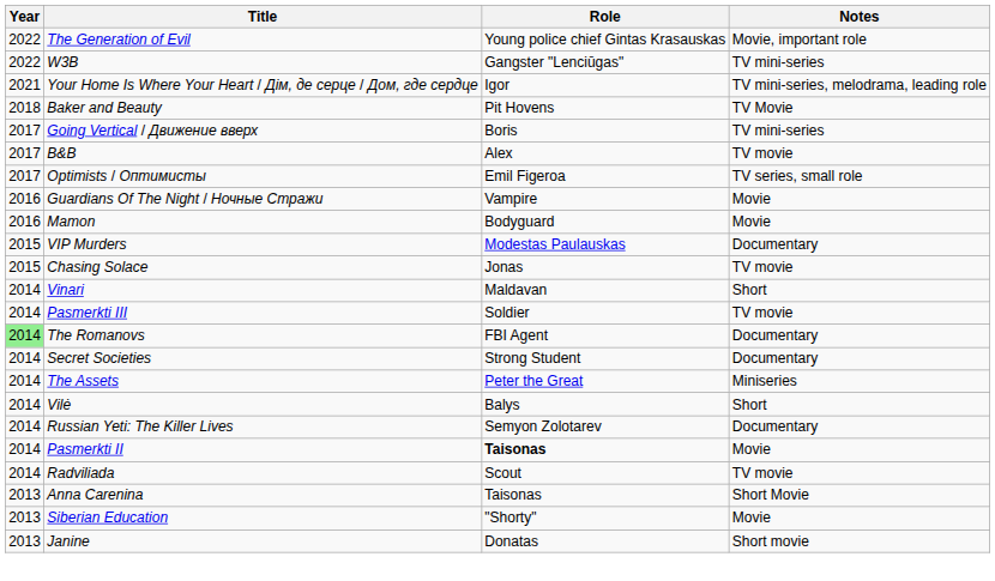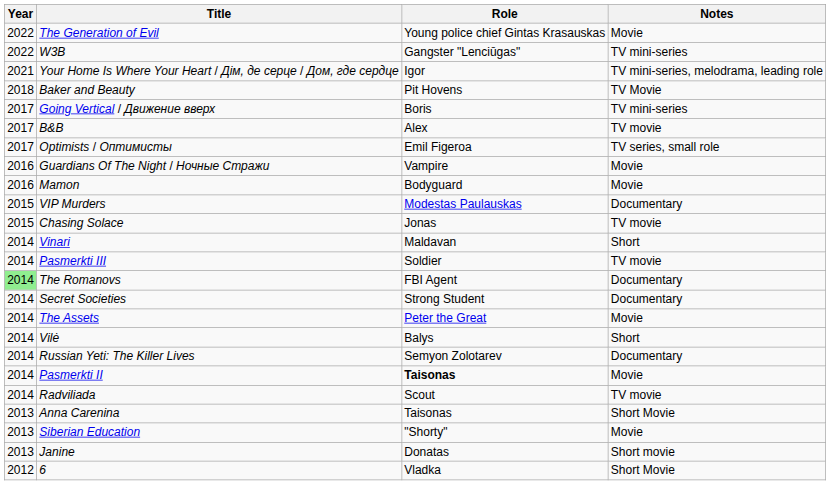The Generation of Evil | Notes: Movie, important role -> Movie
The Assets | Notes: Miniseries -> Movie
+ row: 2012 | 6 | Vladka | Short Movie
